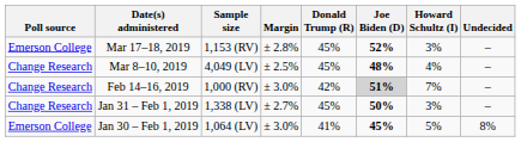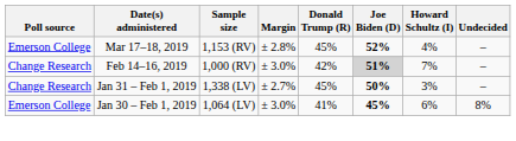Mar 17–18, 2019 | Howard Schultz (I): 3% -> 4%
- row: Change Research | Mar 8–10, 2019 | 4,049 (LV) | ± 2.5% | 45% | 48% | 4% | –
Jan 30 – Feb 1, 2019 | Howard Schultz (I): 5% -> 6%
